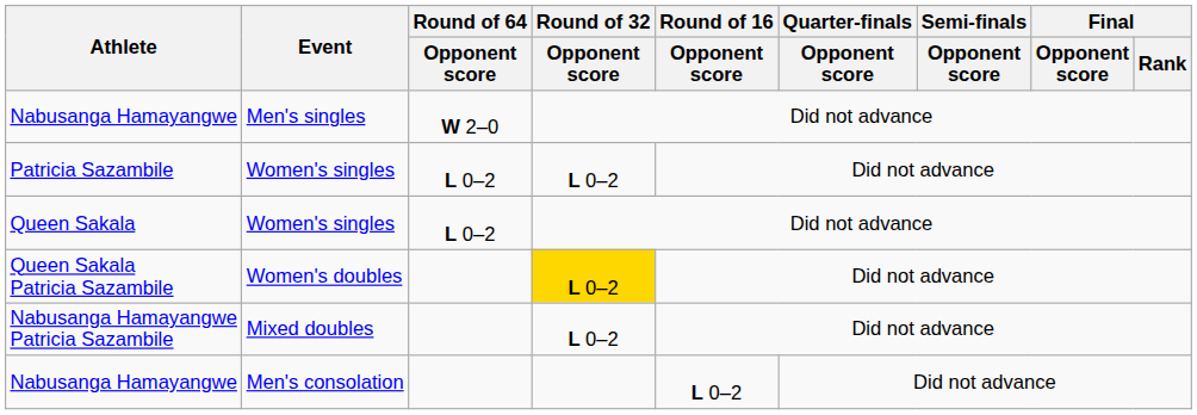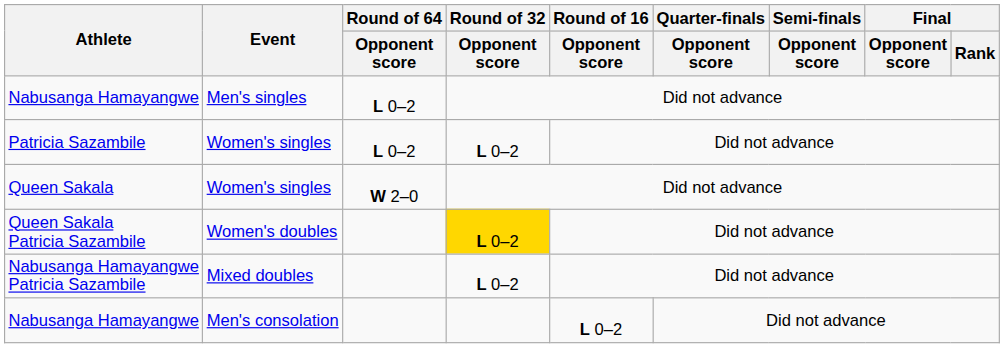Nabusanga Hamayangwe / Men's singles | Round of 64 / Opponent score: W 2–0 -> L 0–2
Queen Sakala | Round of 64 / Opponent score: L 0–2 -> W 2–0
